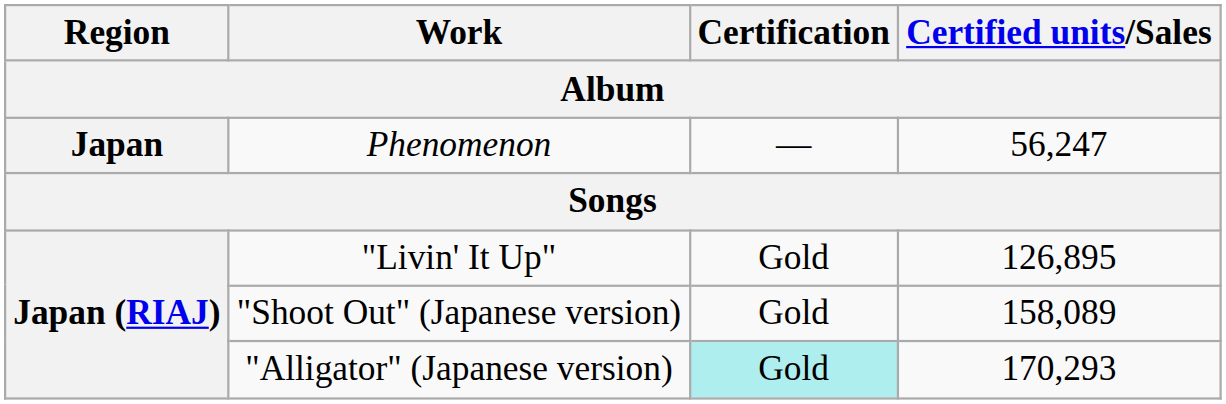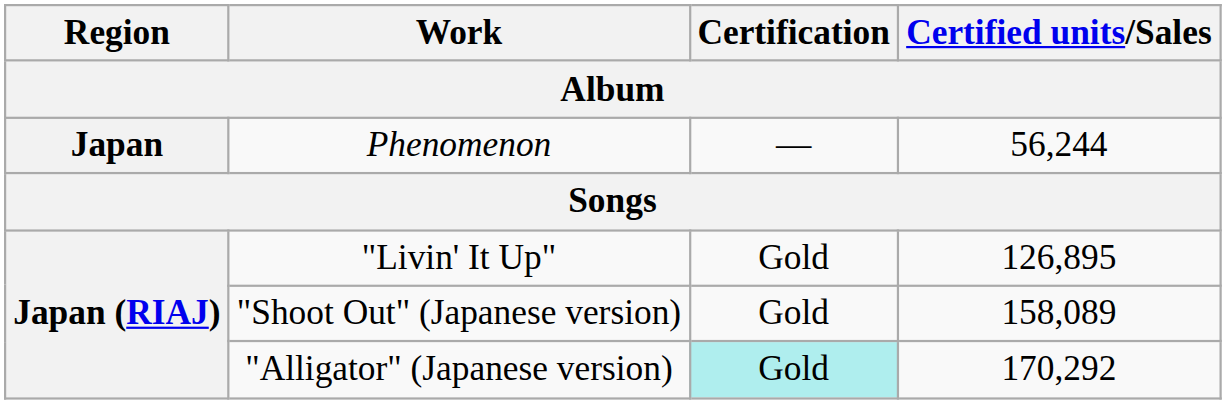Phenomenon | Certified units/Sales: 56,247 -> 56,244
"Alligator" (Japanese version) | Certified units/Sales: 170,293 -> 170,292
